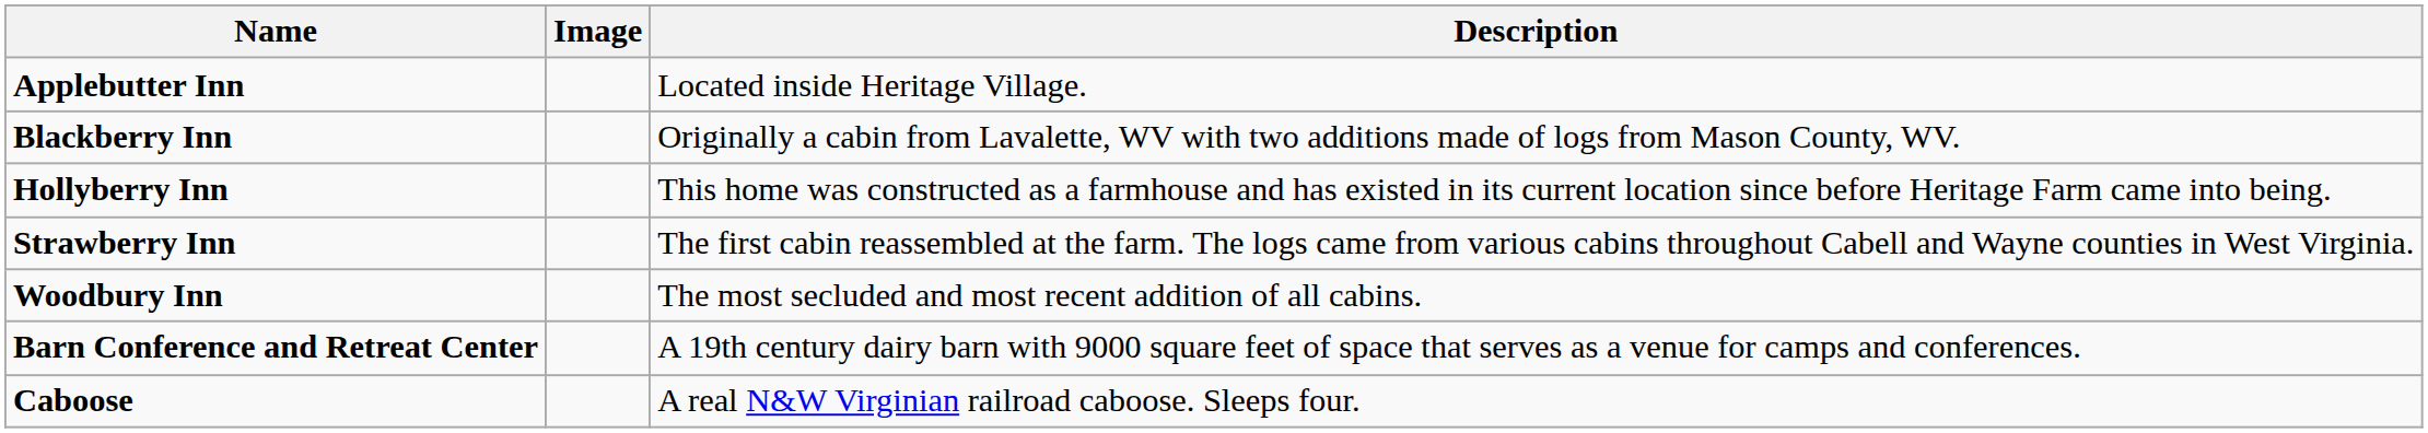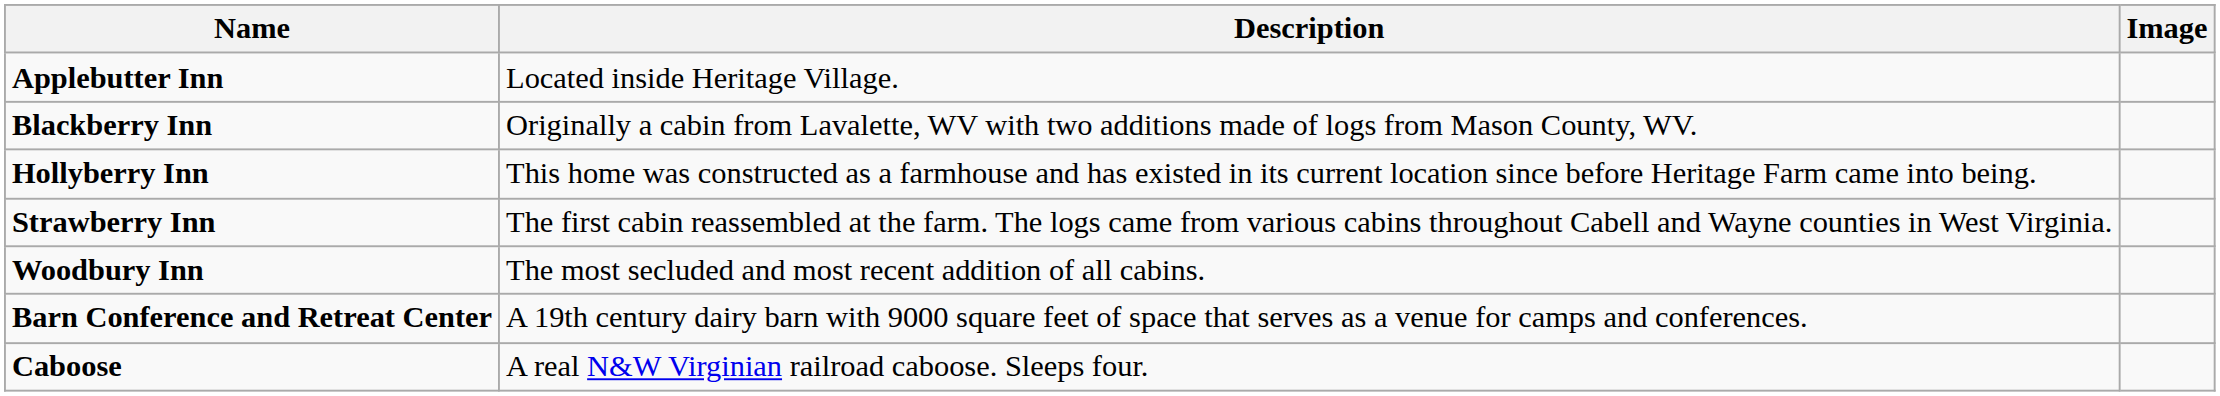columns swapped: Description <-> Image
